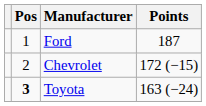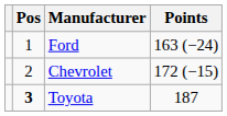Ford | Points: 187 -> 163 (−24)
Toyota | Points: 163 (−24) -> 187
